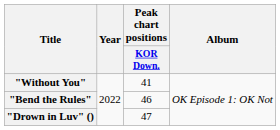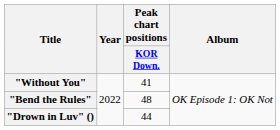"Bend the Rules" | Peak chart positions / KOR Down.: 46 -> 48
"Drown in Luv" () | Peak chart positions / KOR Down.: 47 -> 44
